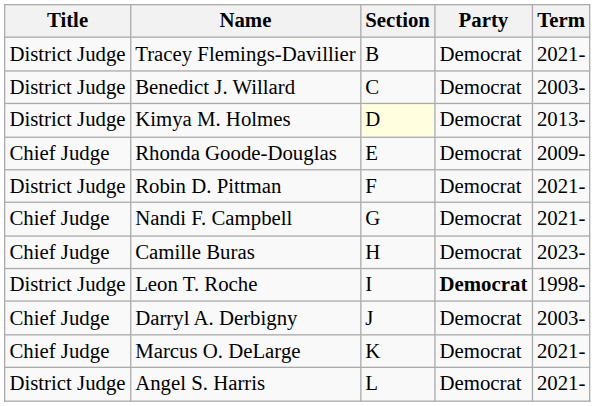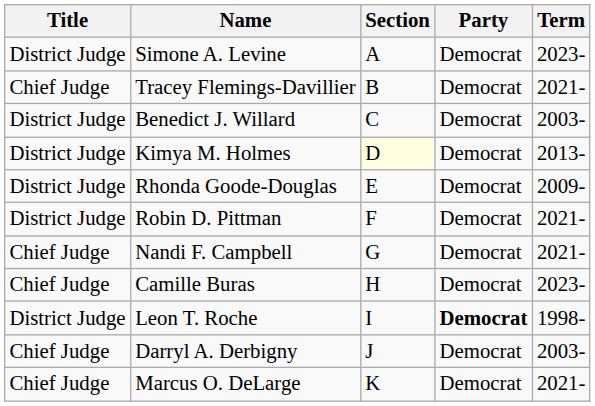+ row: District Judge | Simone A. Levine | A | Democrat | 2023-
Tracey Flemings-Davillier | Title: District Judge -> Chief Judge
Rhonda Goode-Douglas | Title: Chief Judge -> District Judge
- row: District Judge | Angel S. Harris | L | Democrat | 2021-
